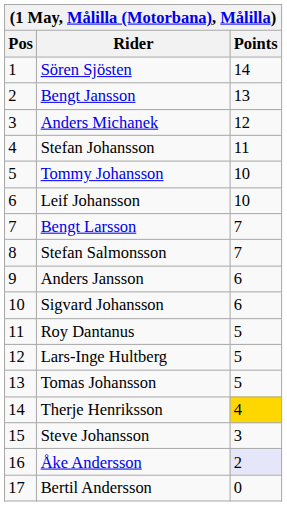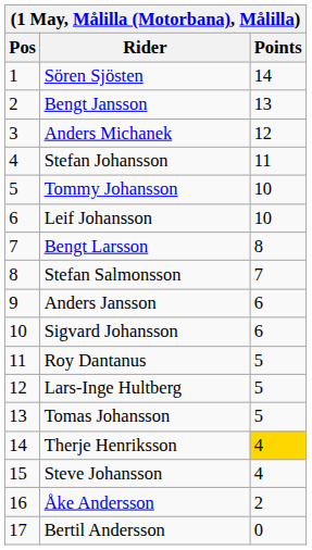Bengt Larsson | Points: 7 -> 8
Steve Johansson | Points: 3 -> 4
Åke Andersson | Points: lavender background -> no background
